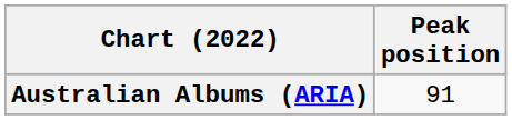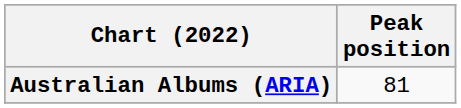Australian Albums (ARIA) | Peak position: 91 -> 81
